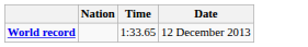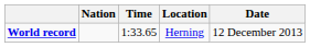+ column: Location | Herning
